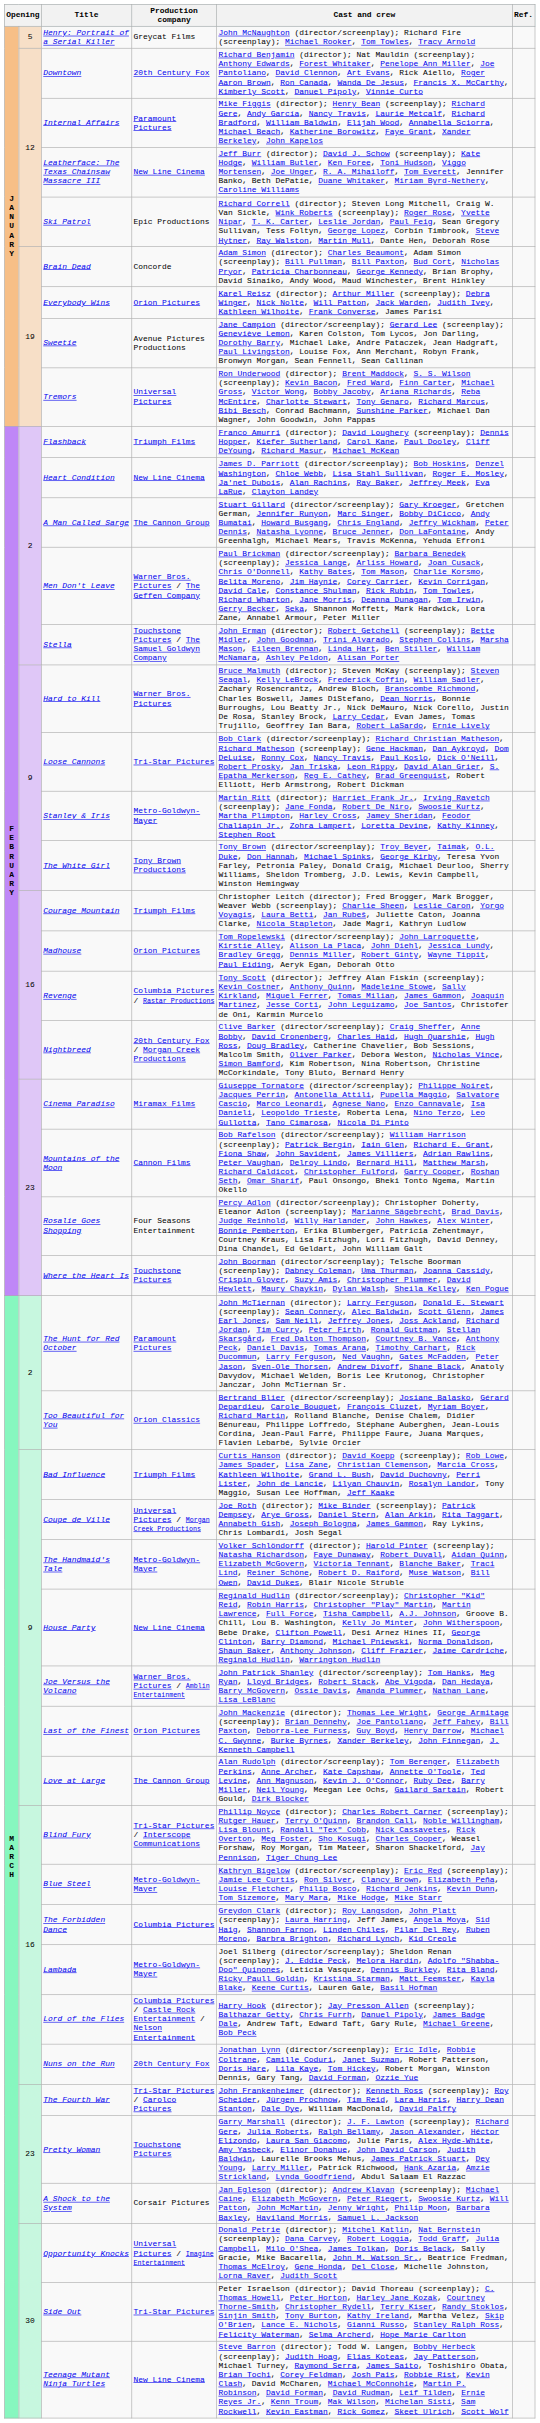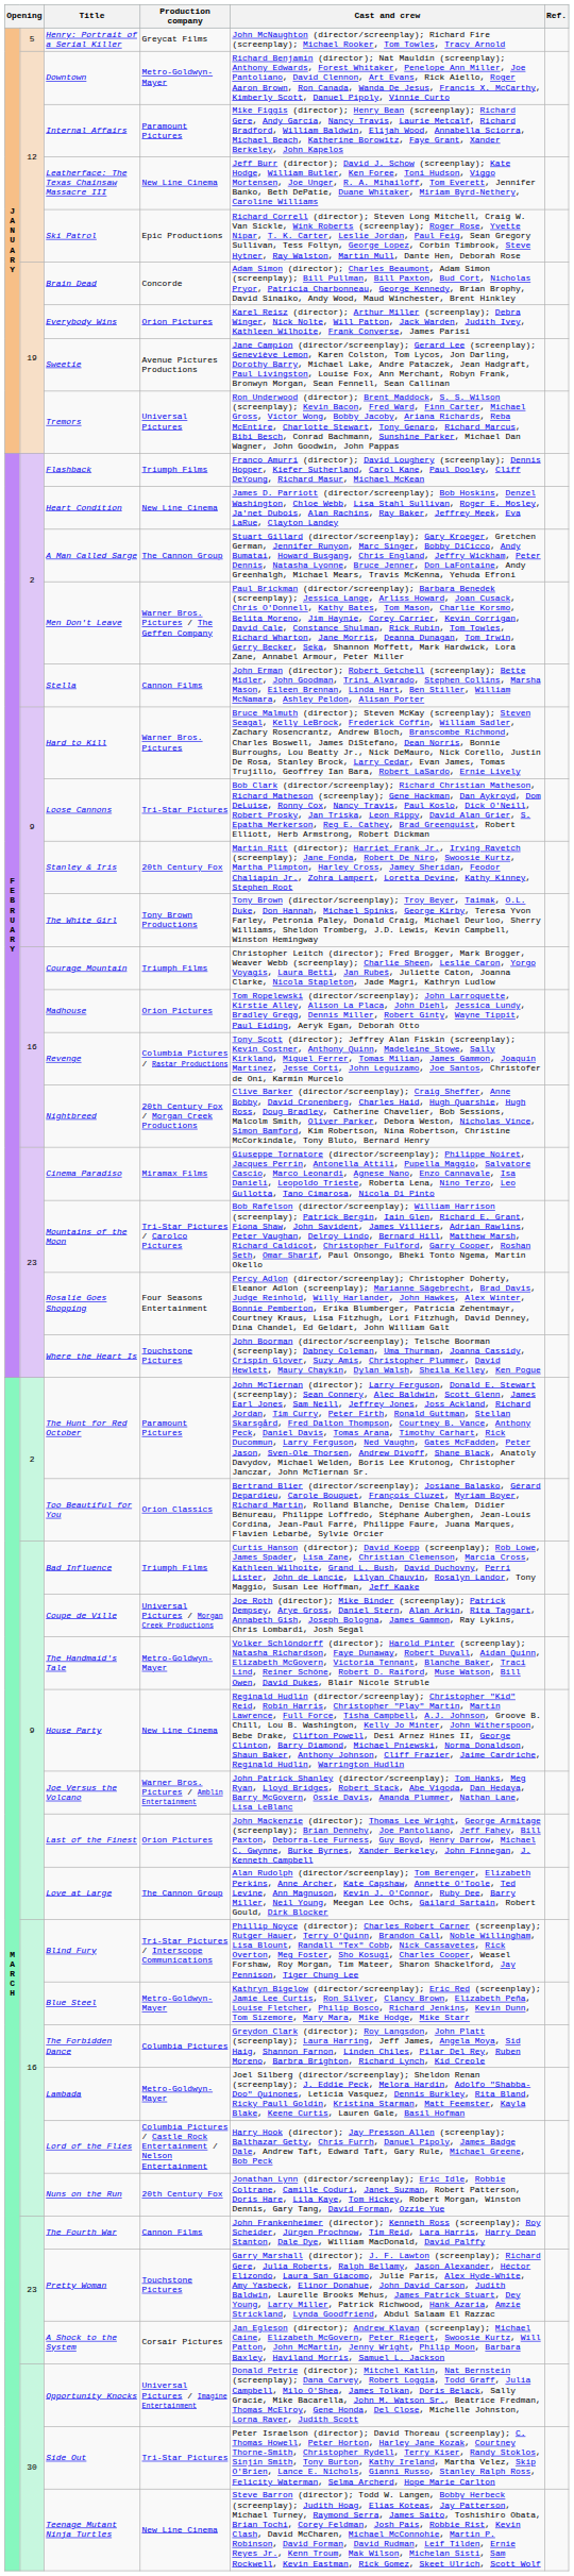Downtown | Production company: 20th Century Fox -> Metro-Goldwyn-Mayer
Stella | Production company: Touchstone Pictures / The Samuel Goldwyn Company -> Cannon Films
Stanley & Iris | Production company: Metro-Goldwyn-Mayer -> 20th Century Fox
Mountains of the Moon | Production company: Cannon Films -> Tri-Star Pictures / Carolco Pictures
The Fourth War | Production company: Tri-Star Pictures / Carolco Pictures -> Cannon Films
